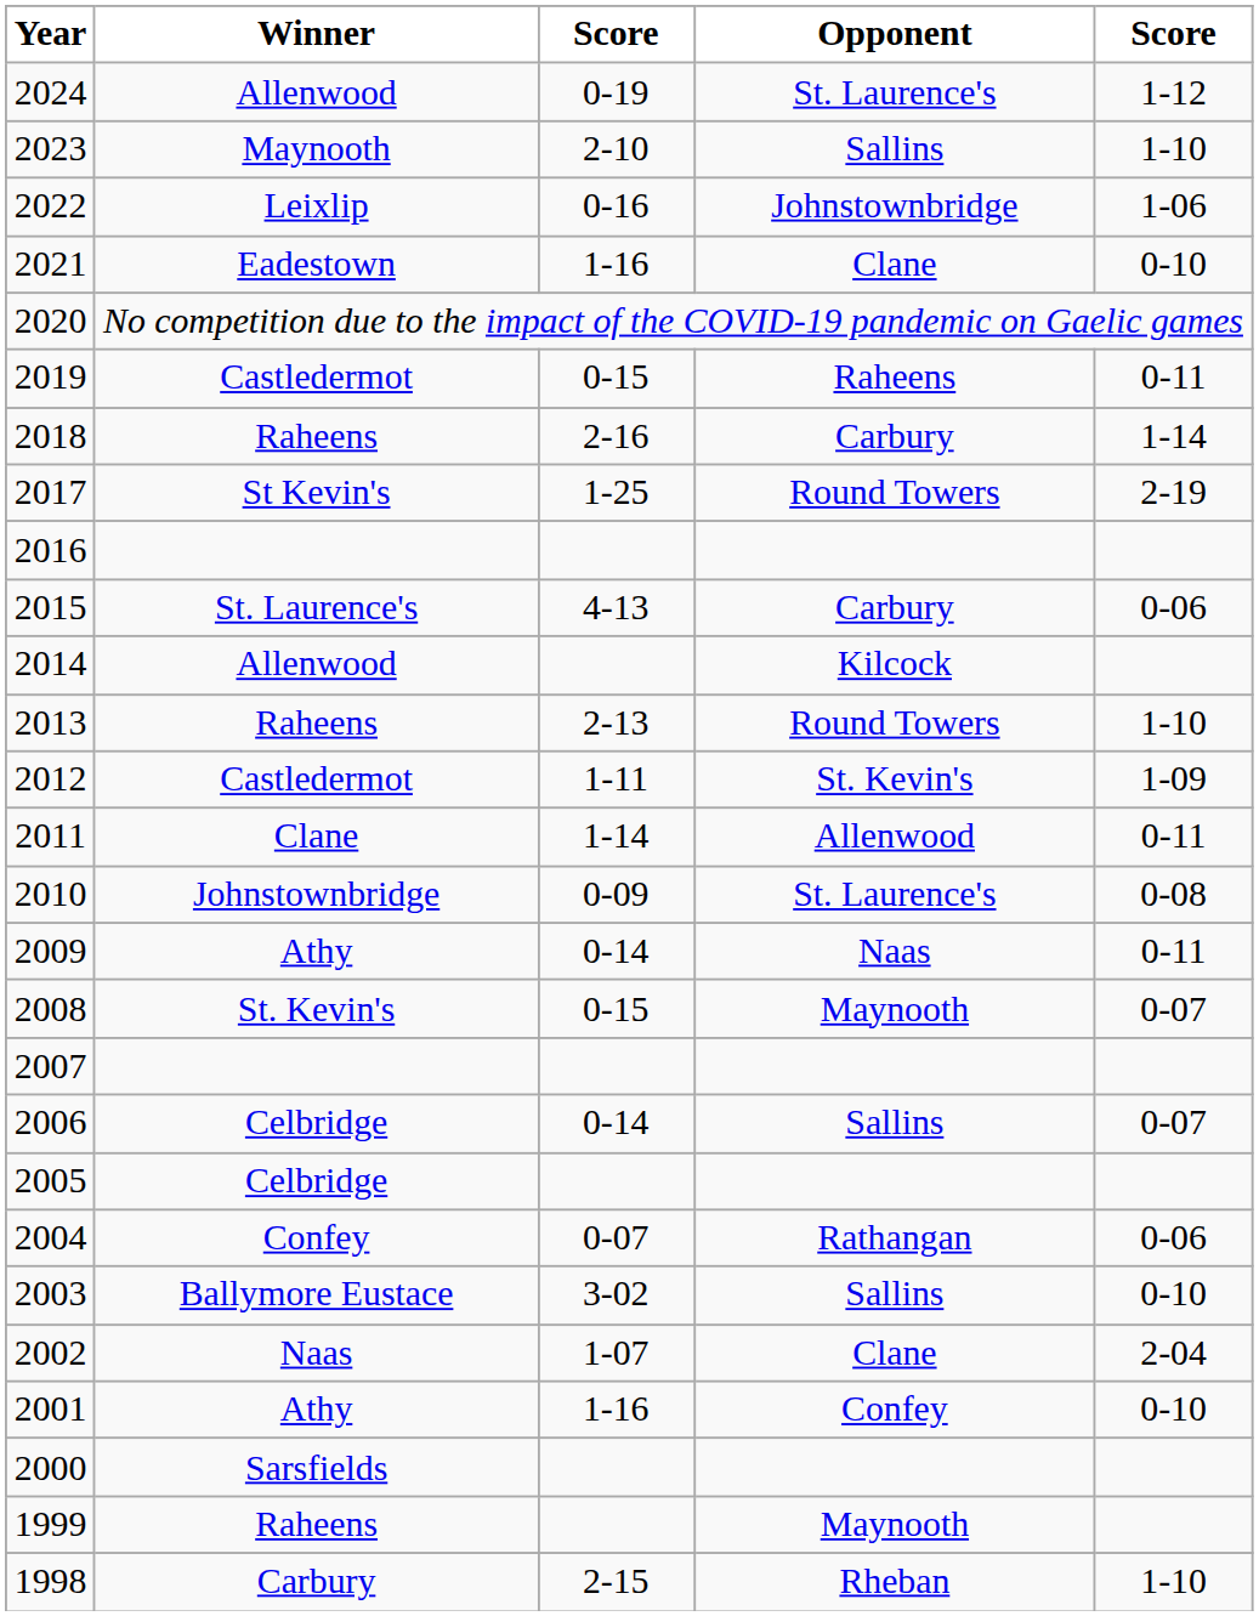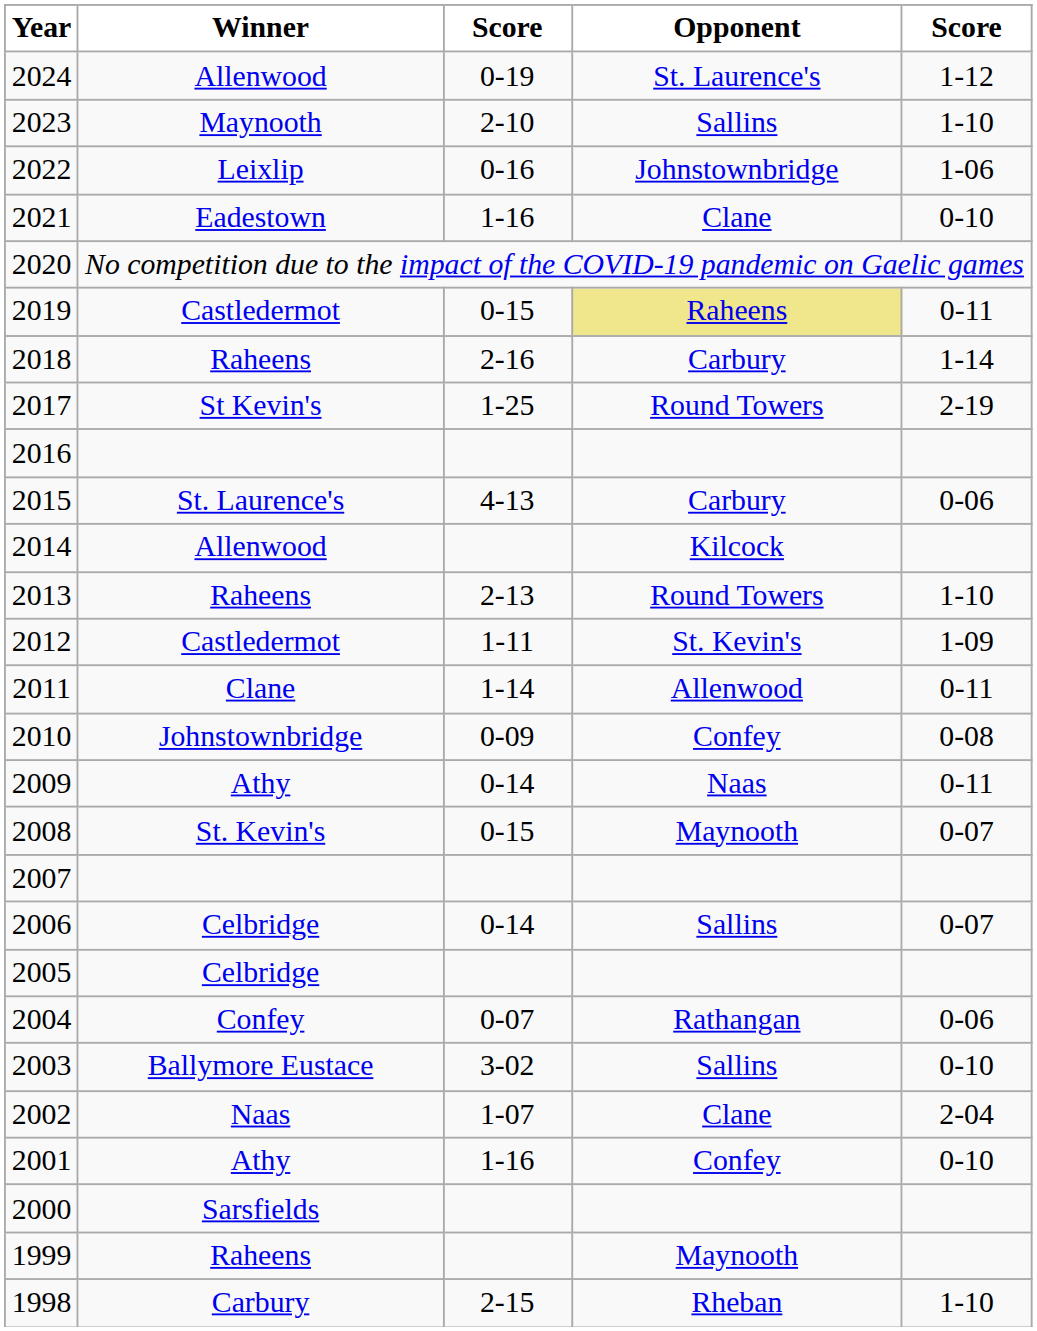2019 | Opponent: no background -> khaki background
2010 | Opponent: St. Laurence's -> Confey
